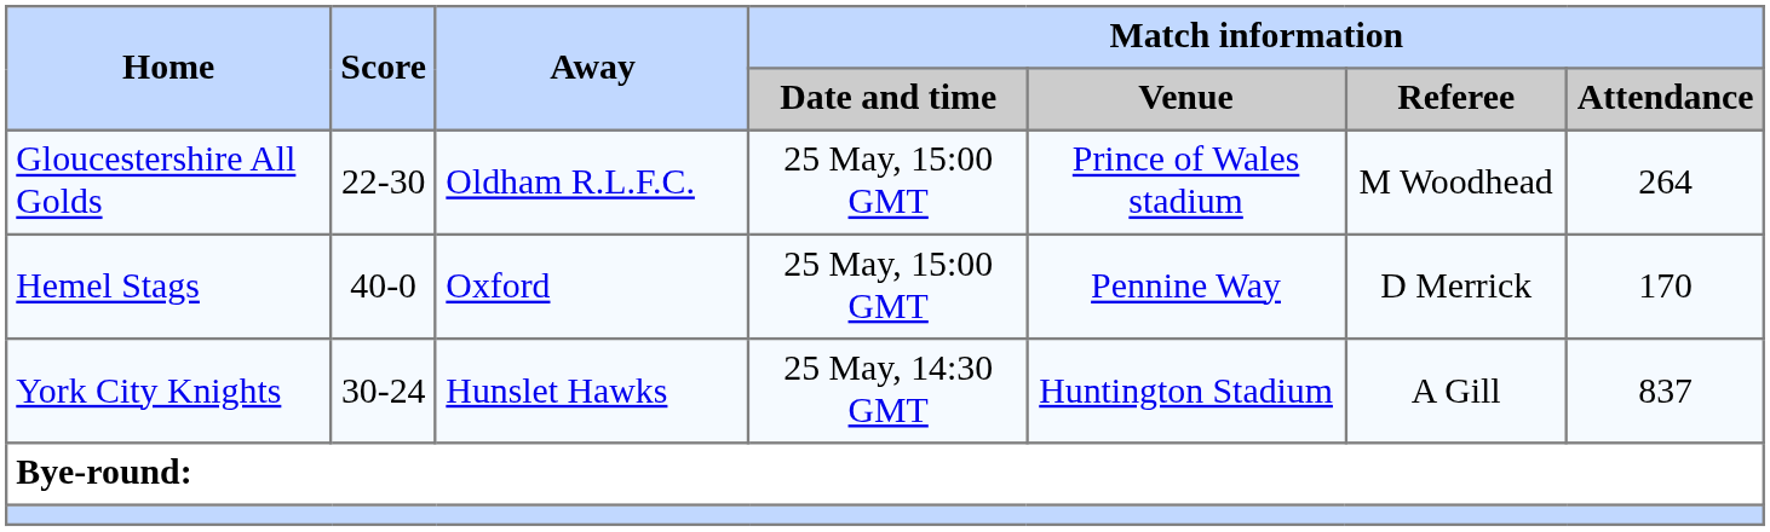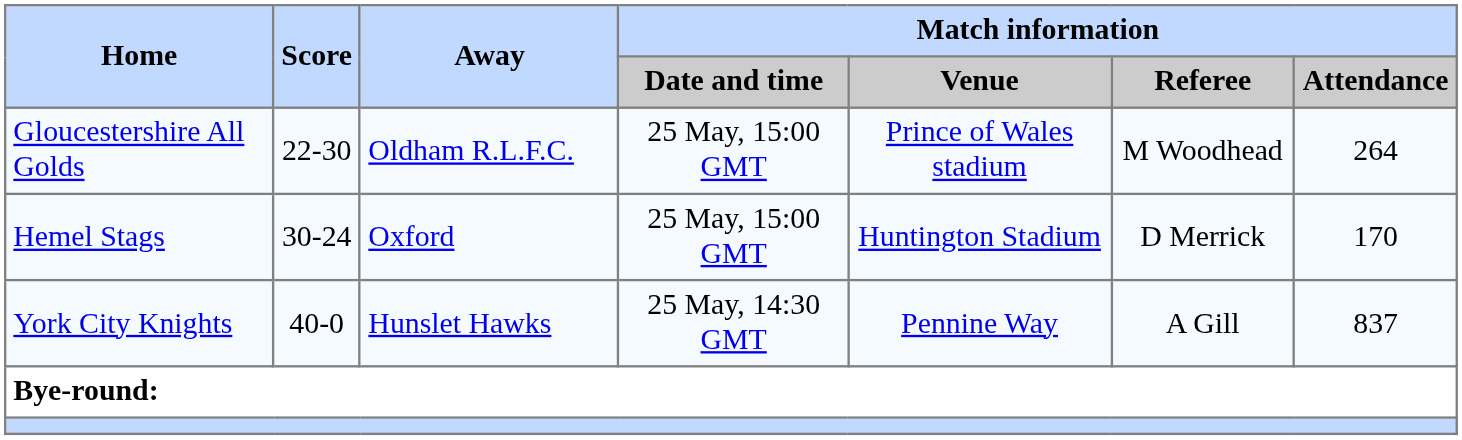Hemel Stags | Score: 40-0 -> 30-24
Hemel Stags | Match information / Venue: Pennine Way -> Huntington Stadium
York City Knights | Score: 30-24 -> 40-0
York City Knights | Match information / Venue: Huntington Stadium -> Pennine Way
